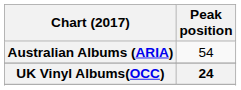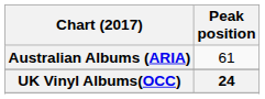Australian Albums (ARIA) | Peak position: 54 -> 61
